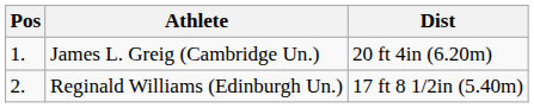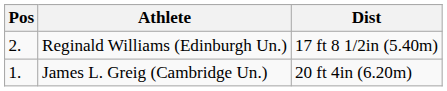rows swapped: James L. Greig (Cambridge Un.) <-> Reginald Williams (Edinburgh Un.)
